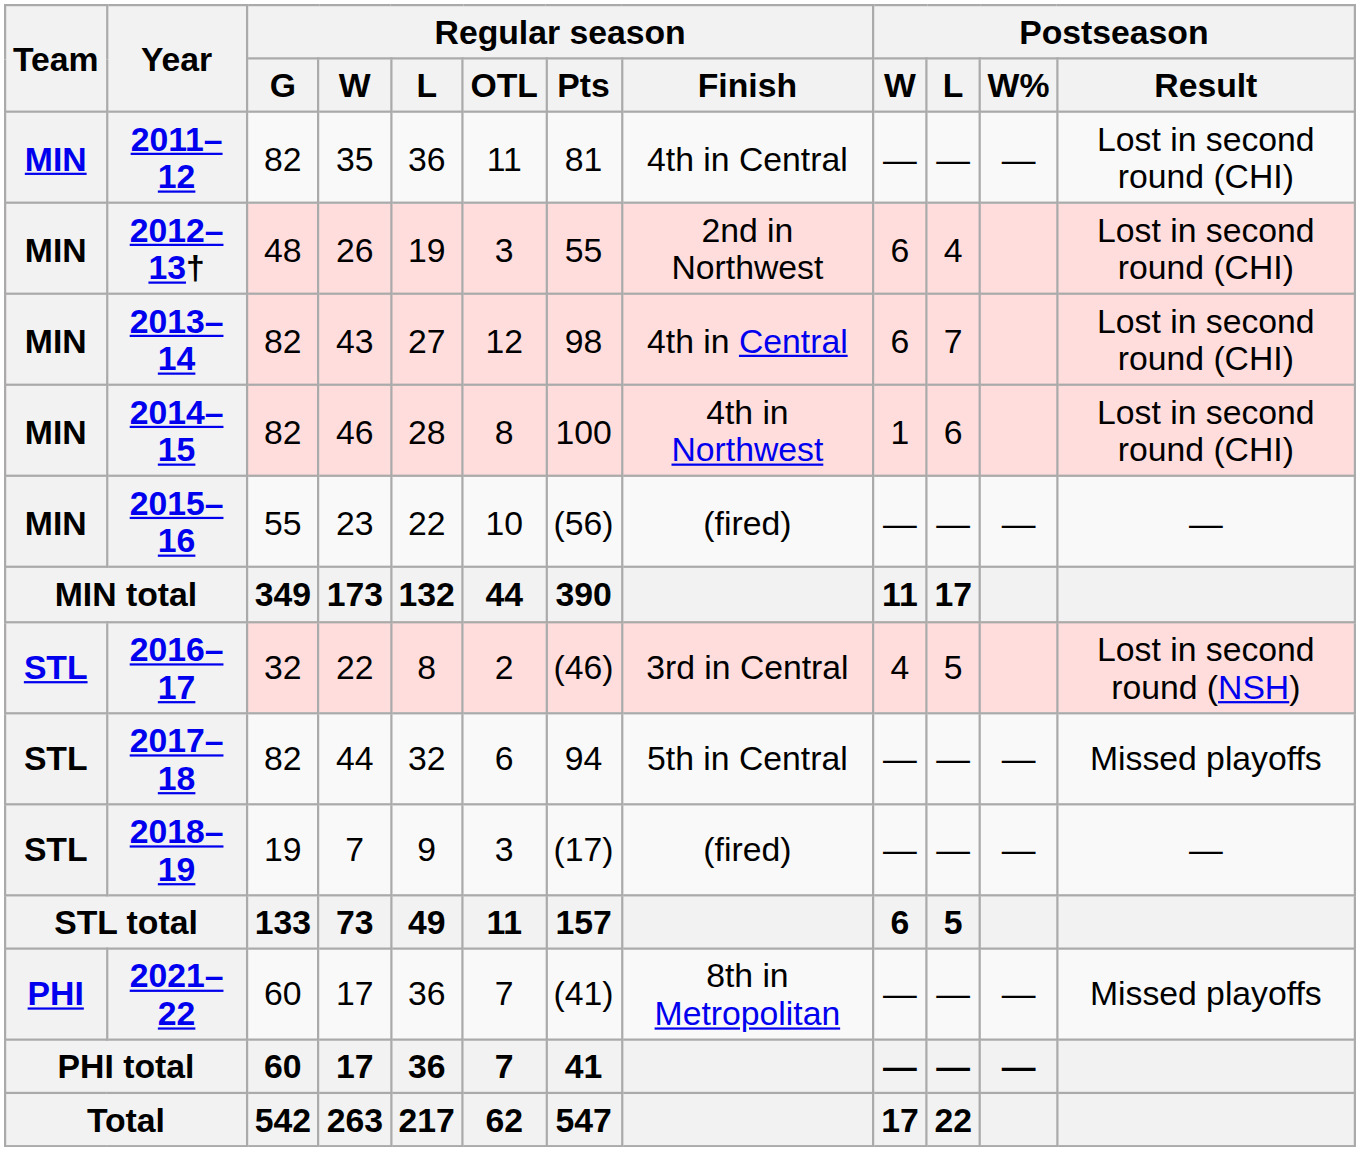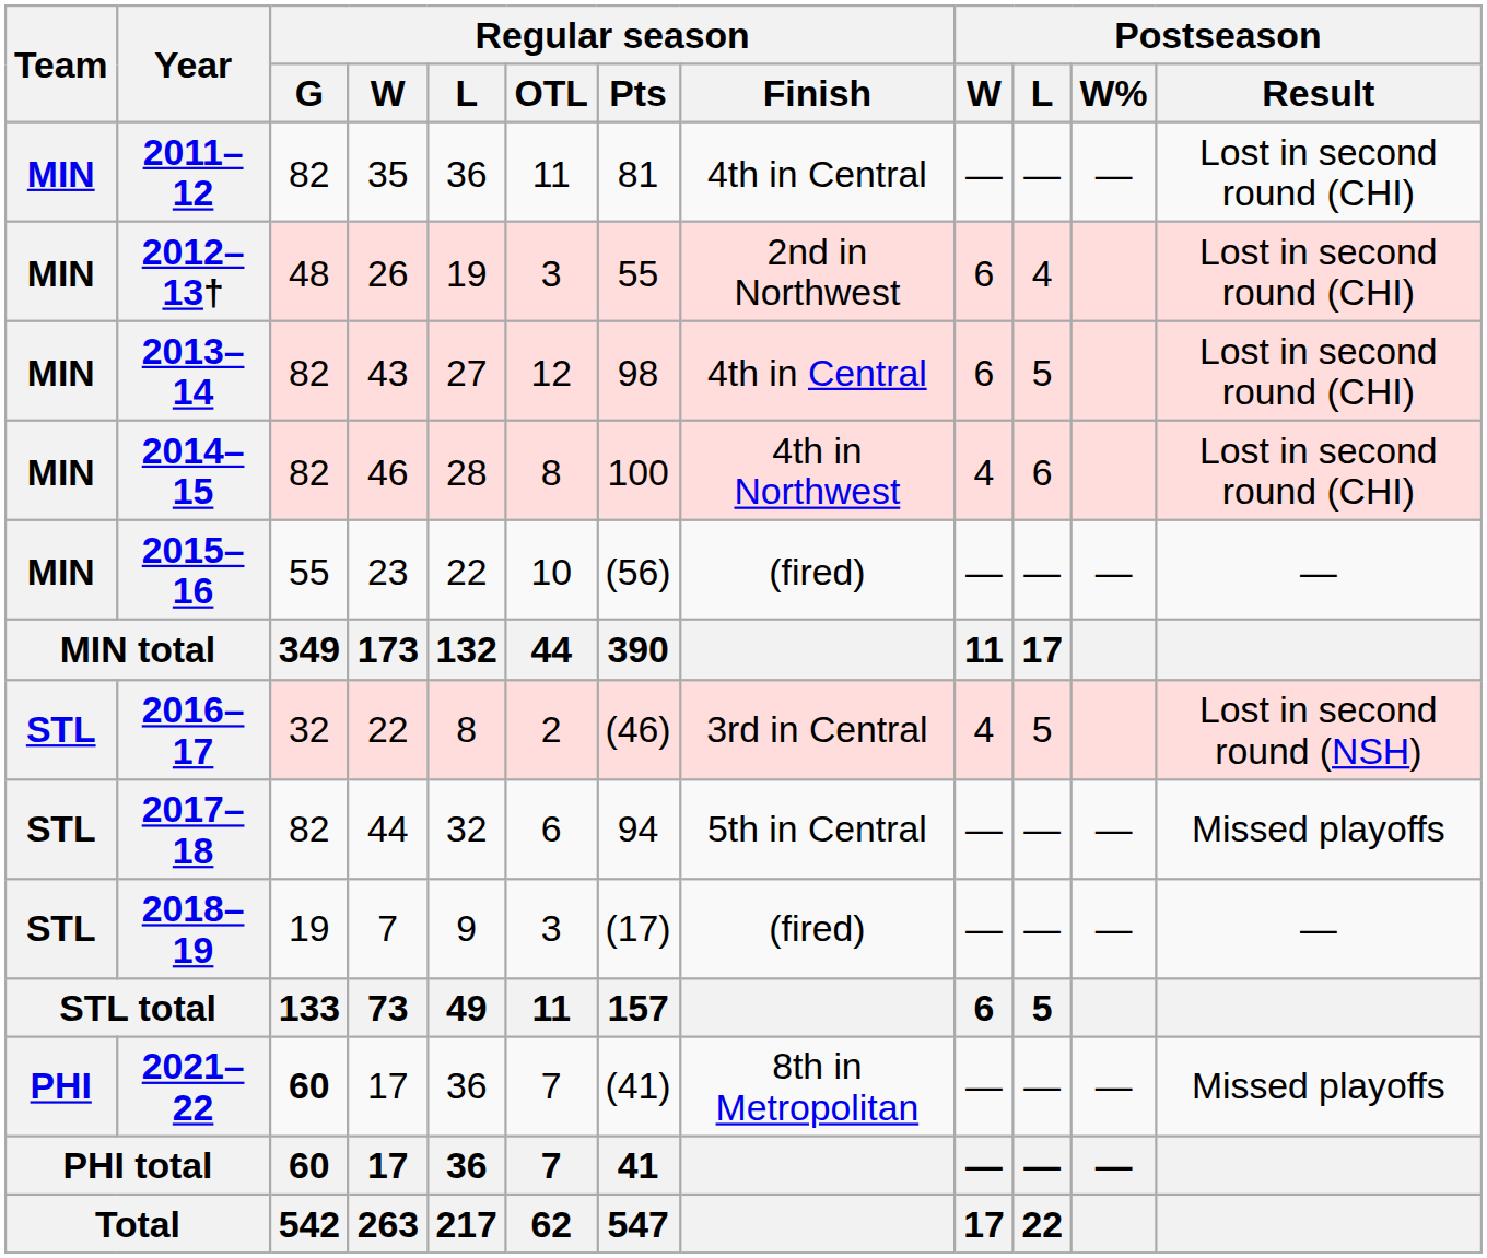2013–14 | Postseason / L: 7 -> 5
2014–15 | Postseason / W: 1 -> 4
2021–22 | Regular season / G: normal -> bold
